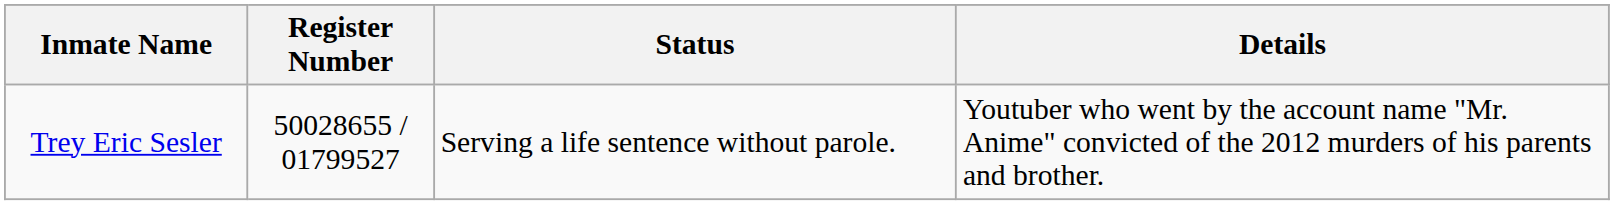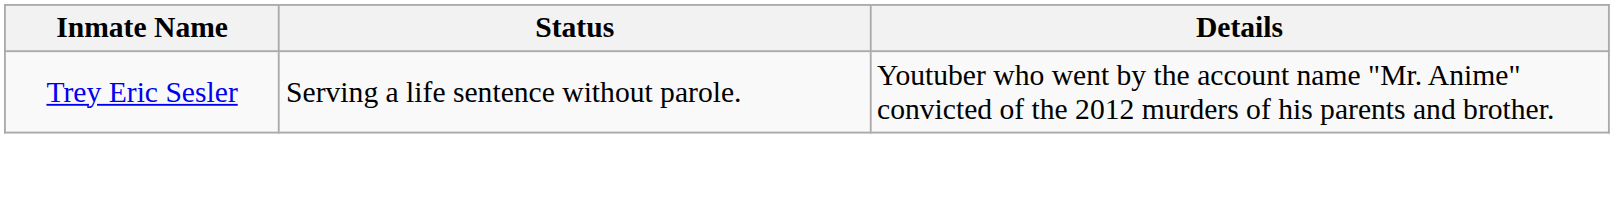- column: Register Number | 50028655 / 01799527
